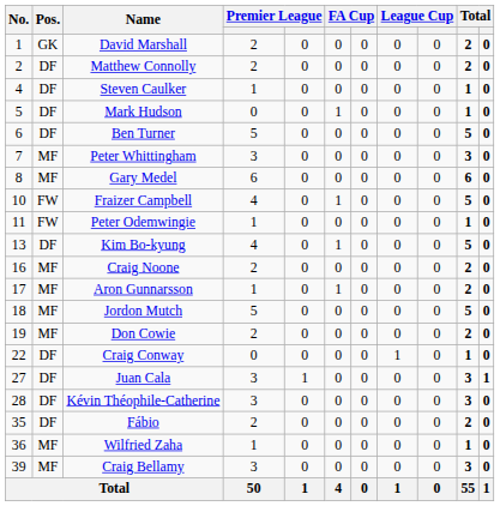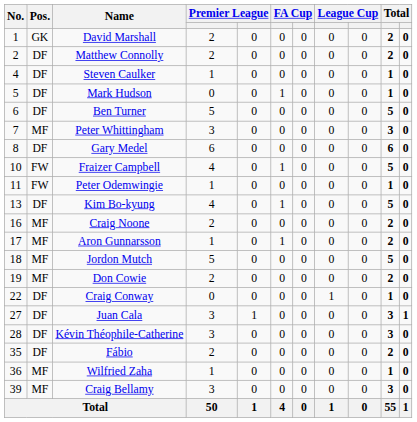Gary Medel | Pos.: MF -> DF
